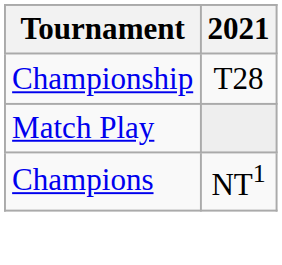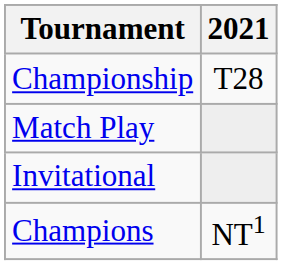+ row: Invitational
